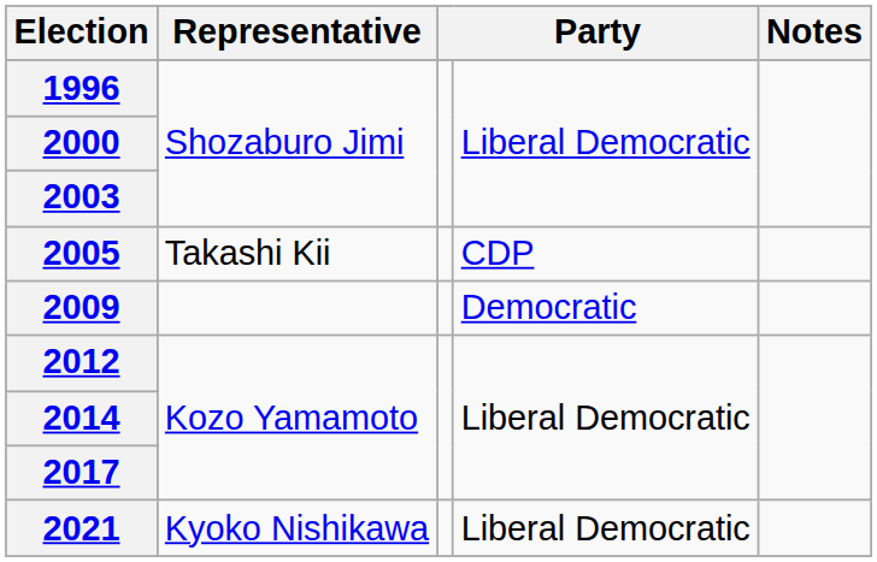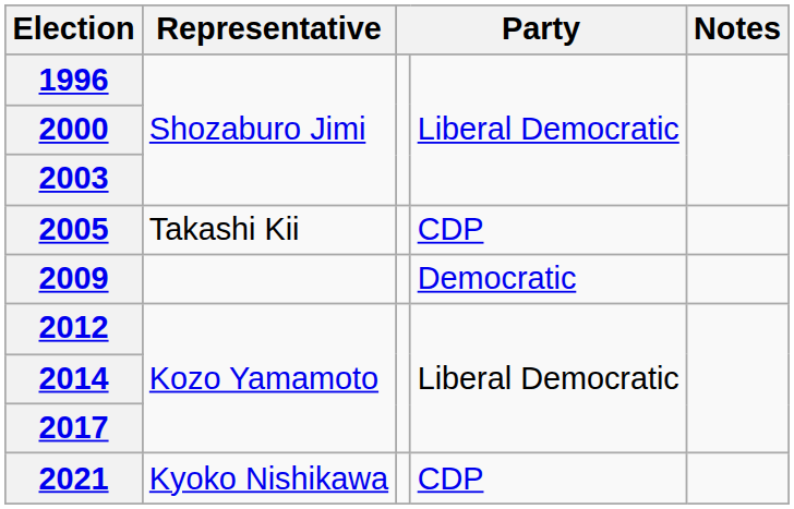2021 | column 4: Liberal Democratic -> CDP
